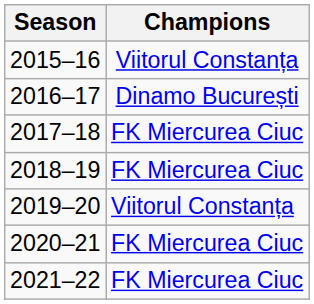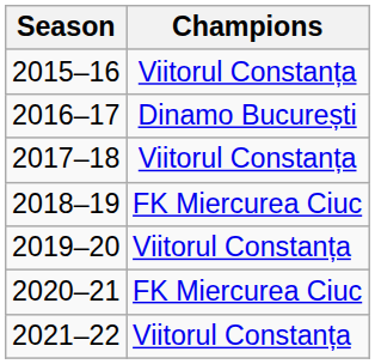2017–18 | Champions: FK Miercurea Ciuc -> Viitorul Constanța
2021–22 | Champions: FK Miercurea Ciuc -> Viitorul Constanța
